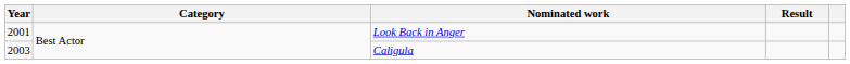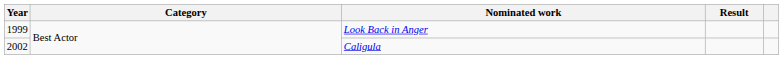Look Back in Anger | Year: 2001 -> 1999
Caligula | Year: 2003 -> 2002
